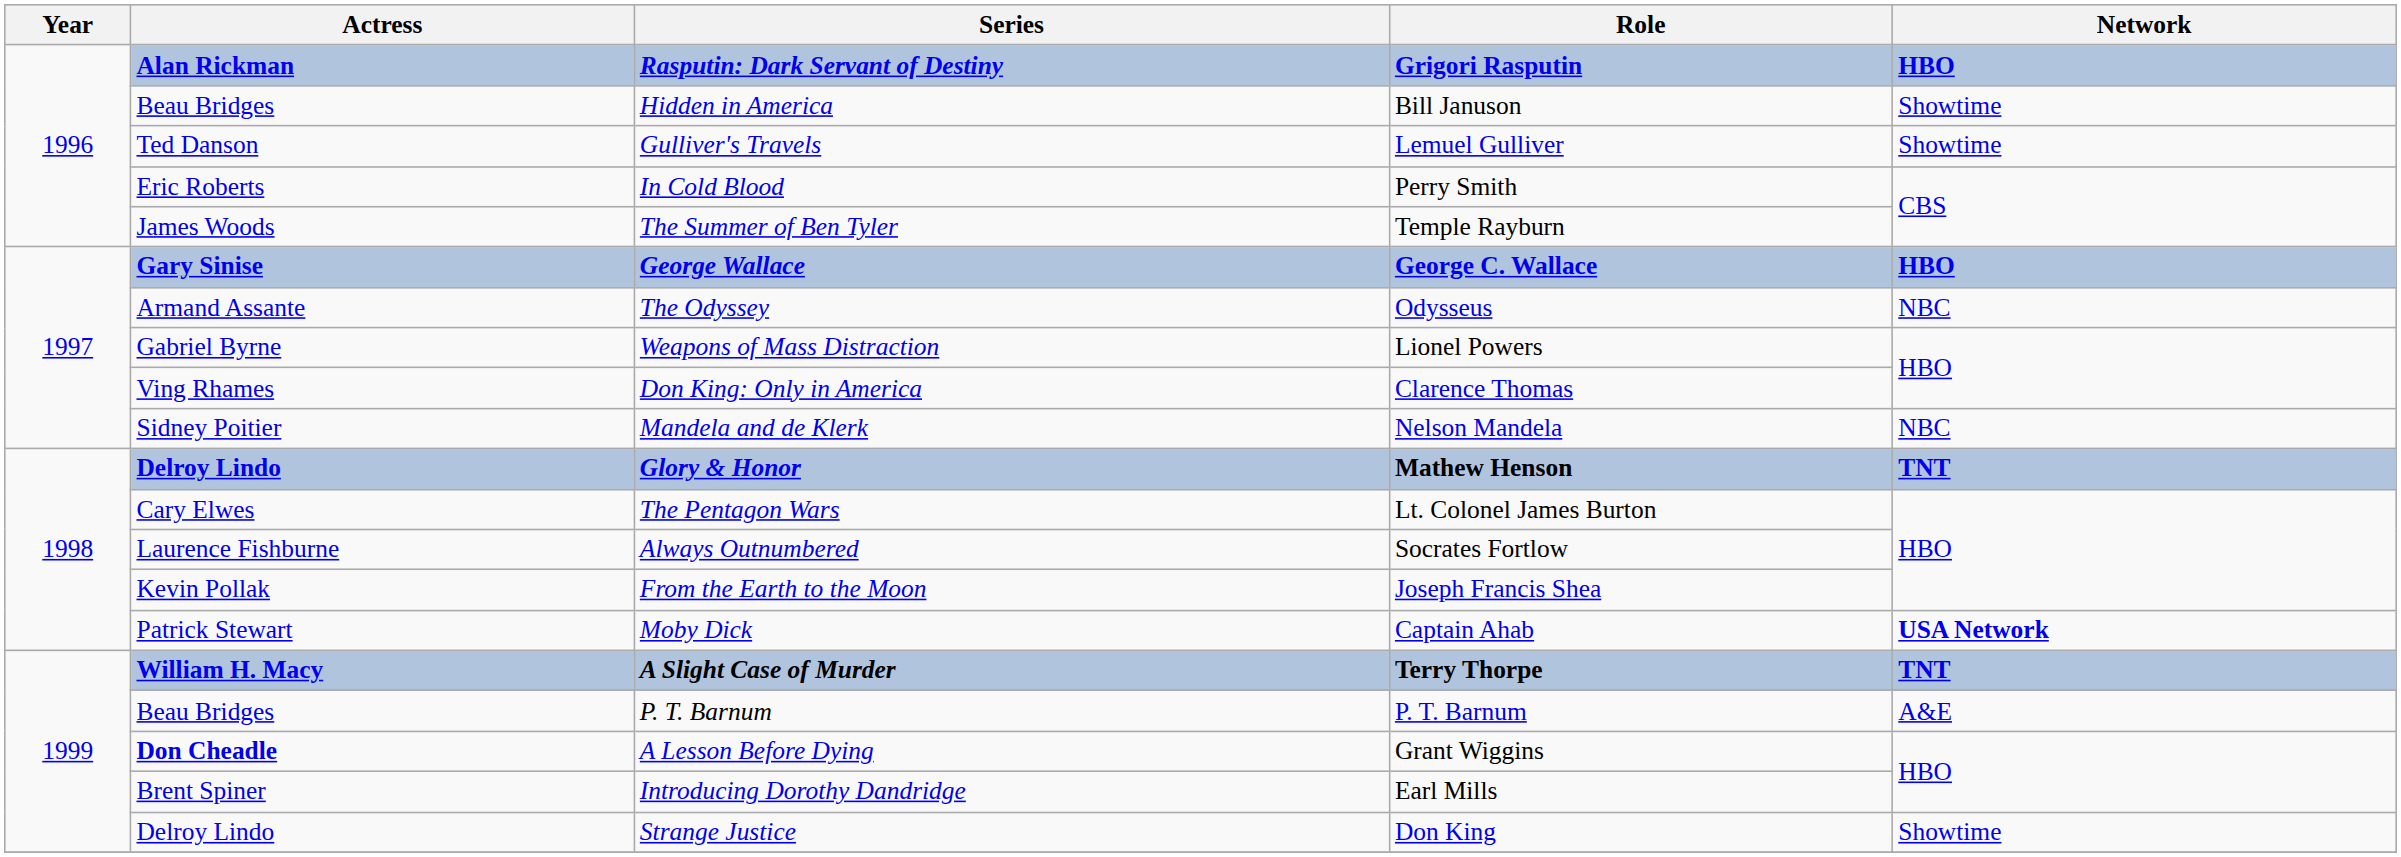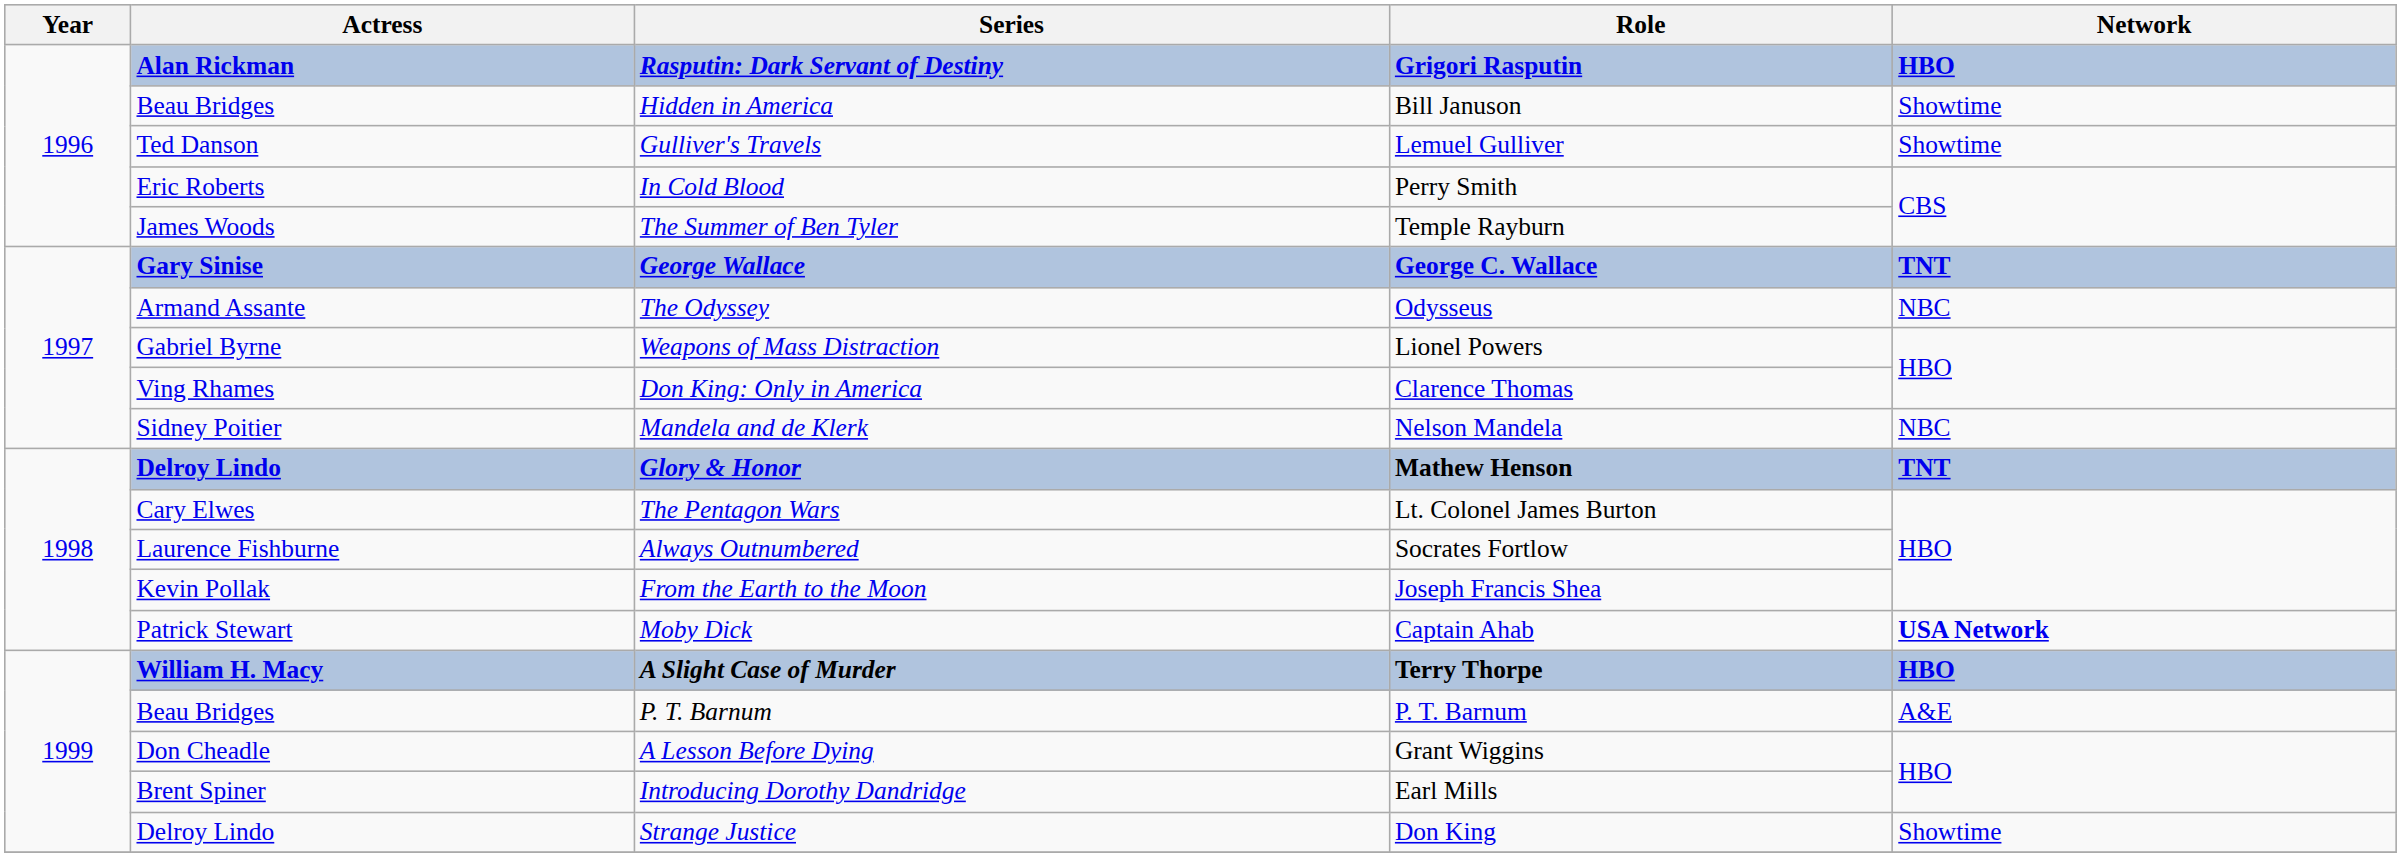George Wallace | Network: HBO -> TNT
A Slight Case of Murder | Network: TNT -> HBO
A Lesson Before Dying | Actress: bold -> normal
